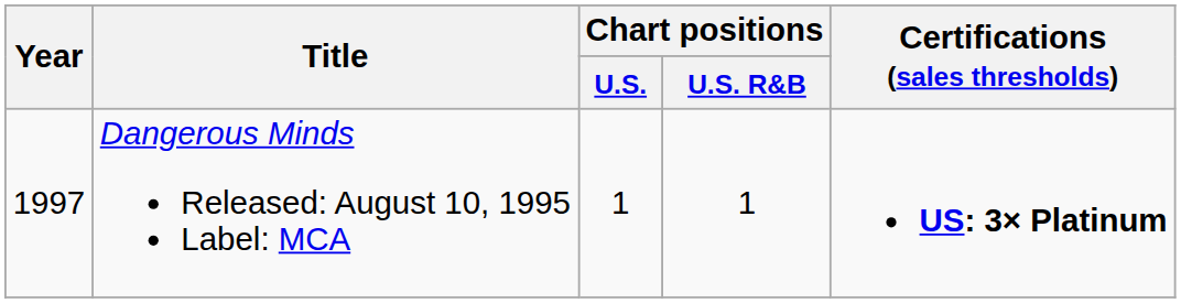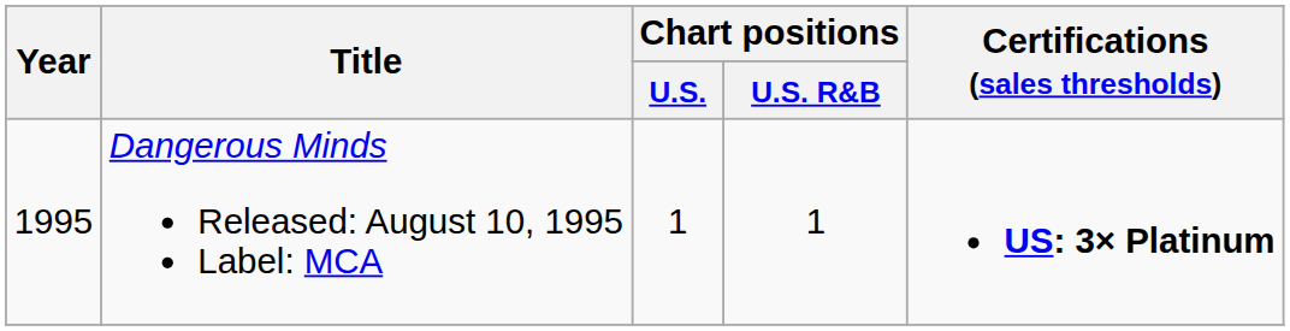Dangerous Minds Released: August 10, 1995 Label: MCA | Year: 1997 -> 1995
